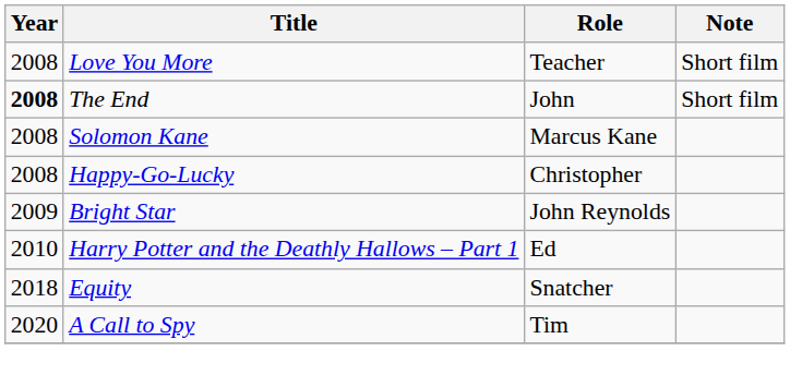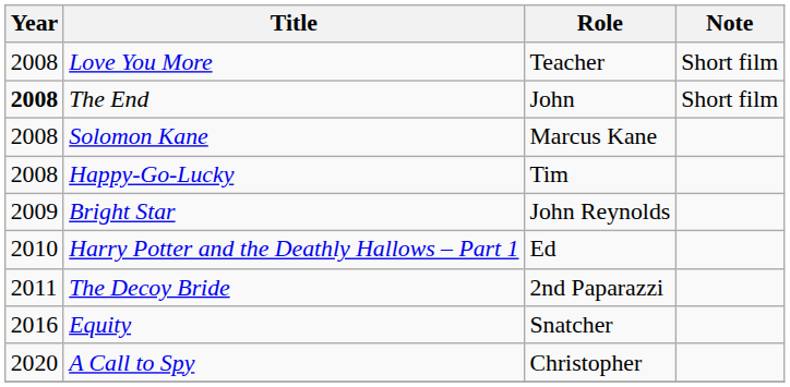Happy-Go-Lucky | Role: Christopher -> Tim
+ row: 2011 | The Decoy Bride | 2nd Paparazzi
Equity | Year: 2018 -> 2016
A Call to Spy | Role: Tim -> Christopher
